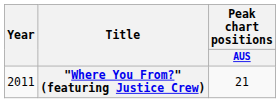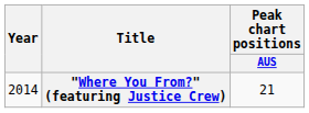"Where You From?" (featuring Justice Crew) | Year: 2011 -> 2014
